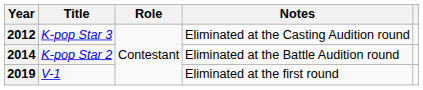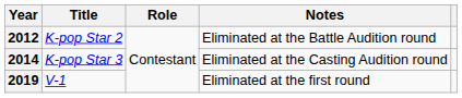2012 | Title: K-pop Star 3 -> K-pop Star 2
2012 | Notes: Eliminated at the Casting Audition round -> Eliminated at the Battle Audition round
2014 | Title: K-pop Star 2 -> K-pop Star 3
2014 | Notes: Eliminated at the Battle Audition round -> Eliminated at the Casting Audition round
